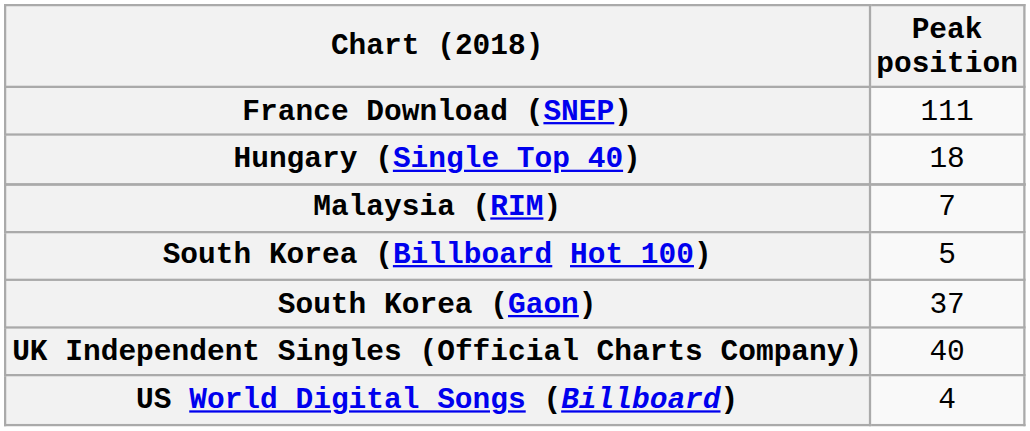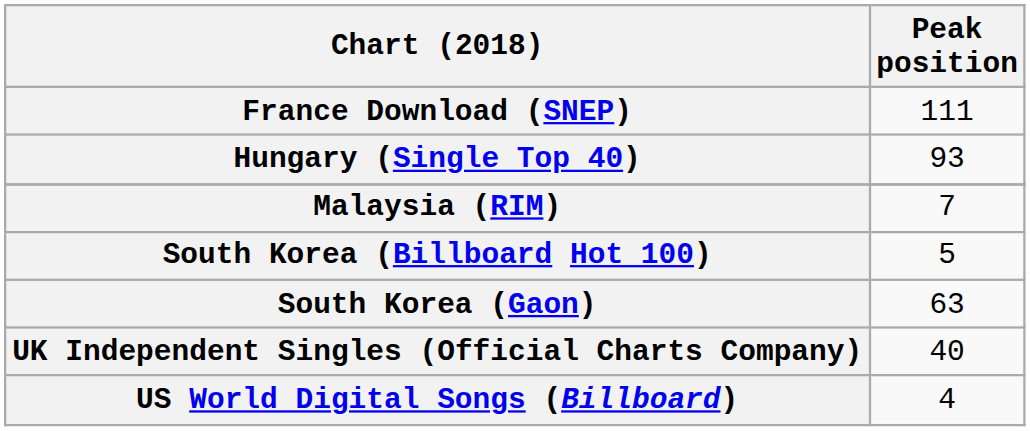Hungary (Single Top 40) | Peak position: 18 -> 93
South Korea (Gaon) | Peak position: 37 -> 63
